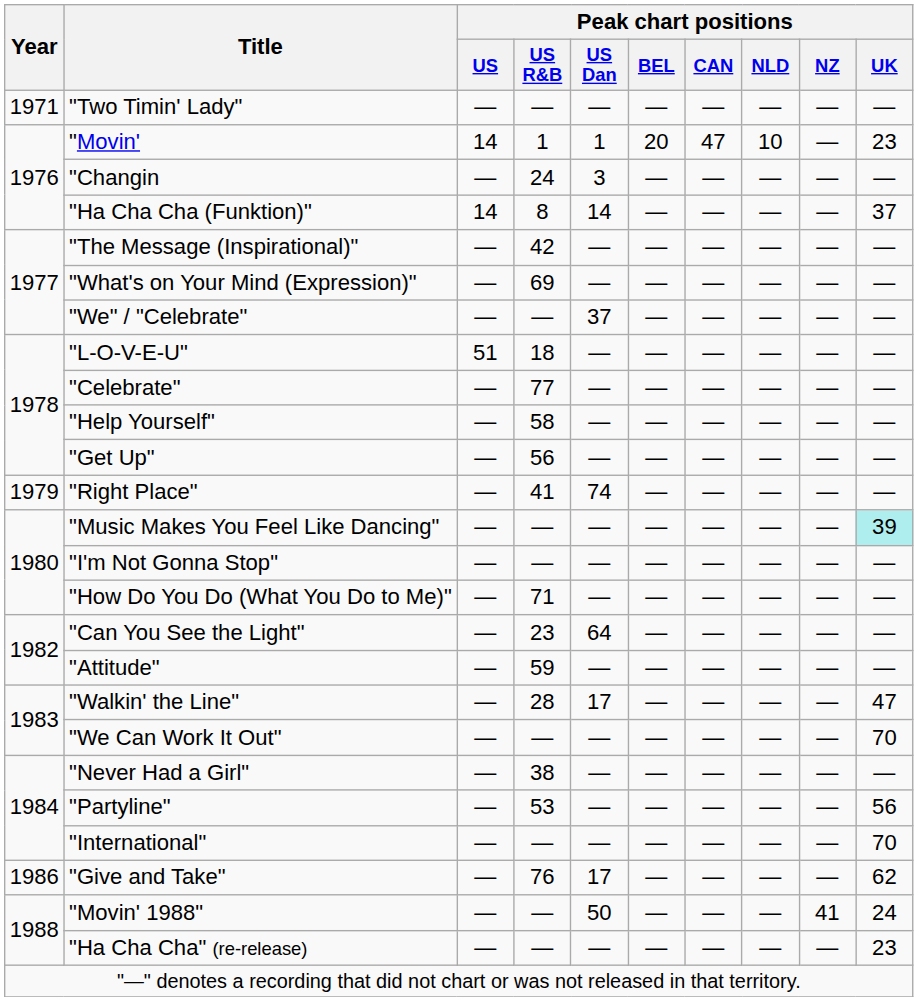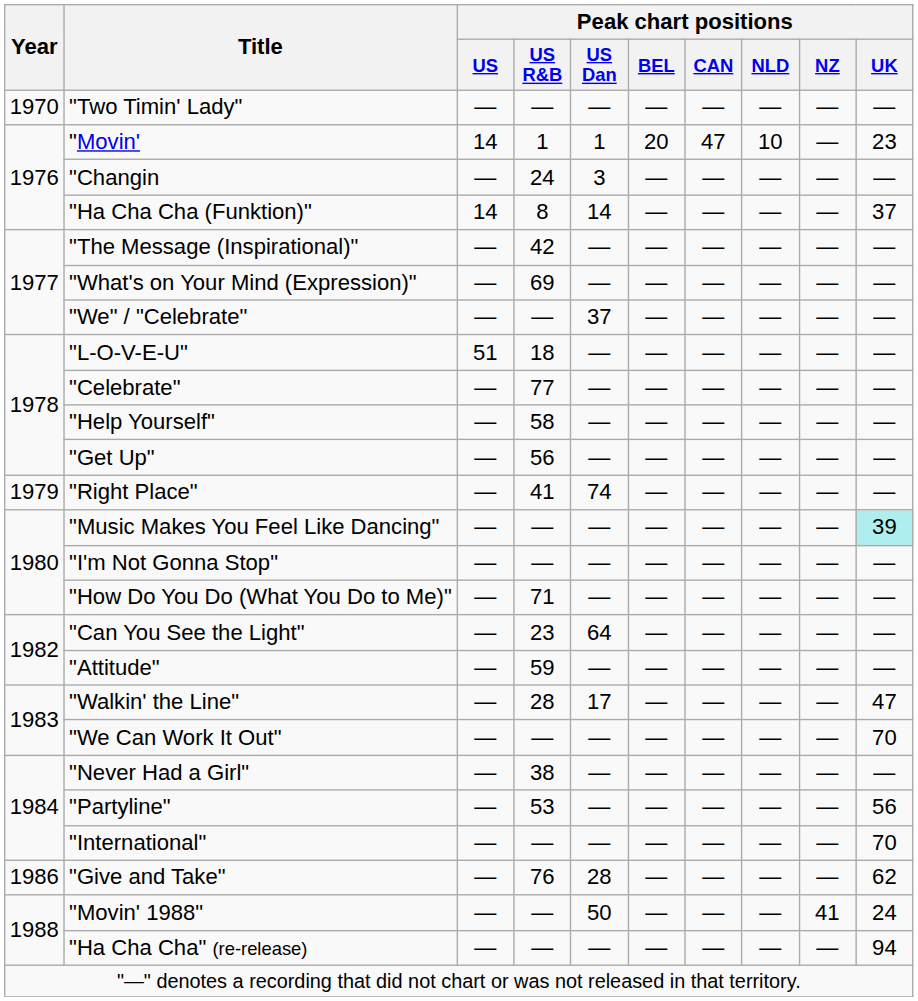"Two Timin' Lady" | Year: 1971 -> 1970
"Give and Take" | Peak chart positions / US Dan: 17 -> 28
"Ha Cha Cha" (re-release) | Peak chart positions / UK: 23 -> 94
